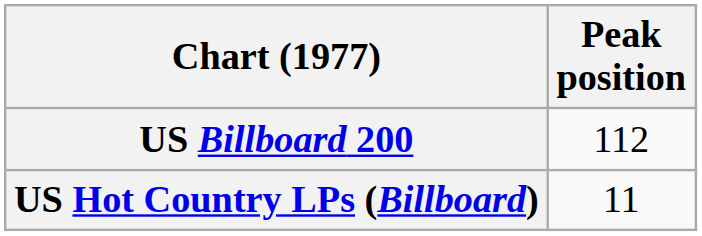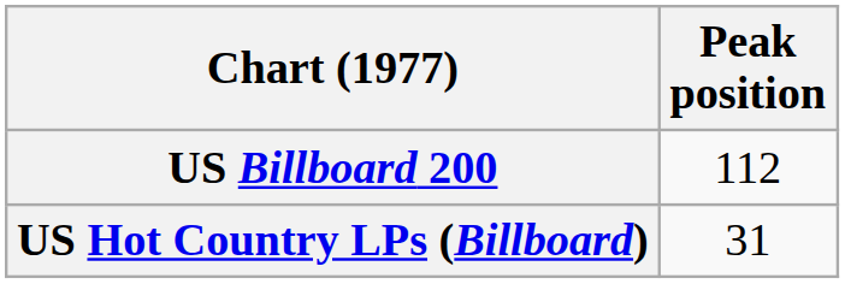US Hot Country LPs (Billboard) | Peak position: 11 -> 31
